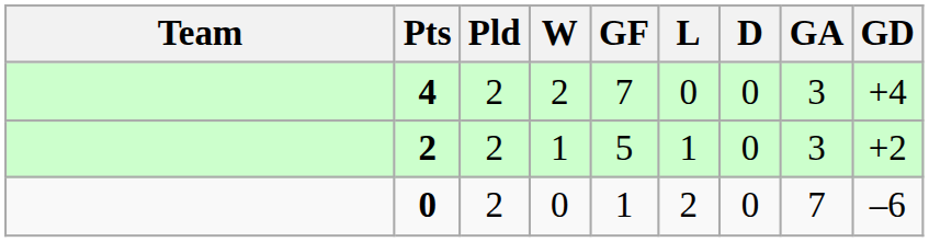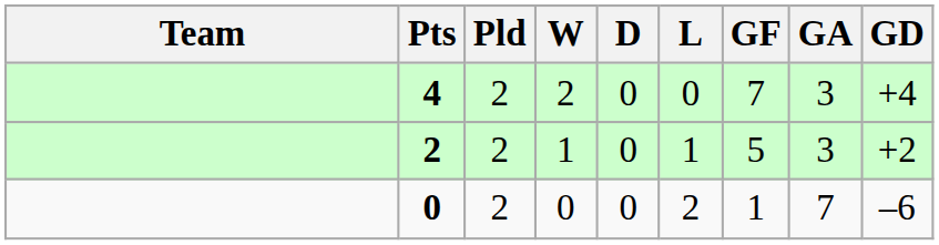columns swapped: D <-> GF
